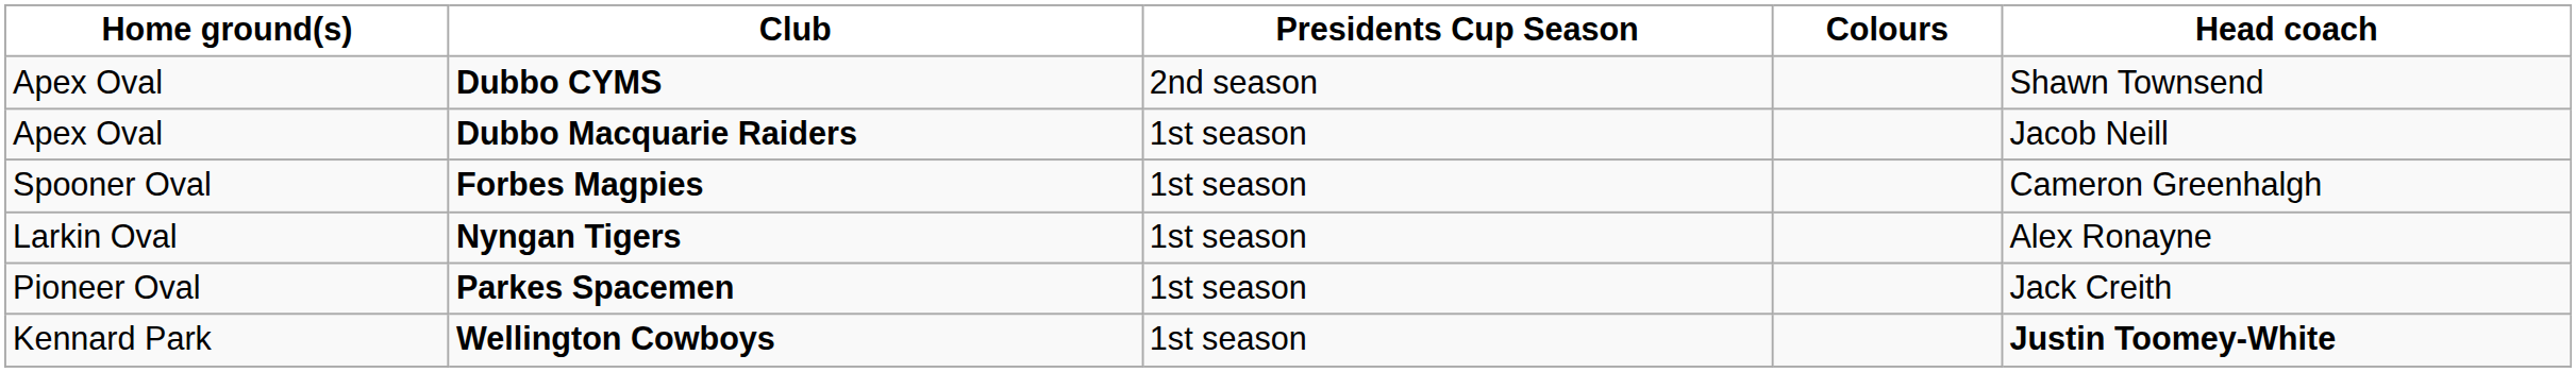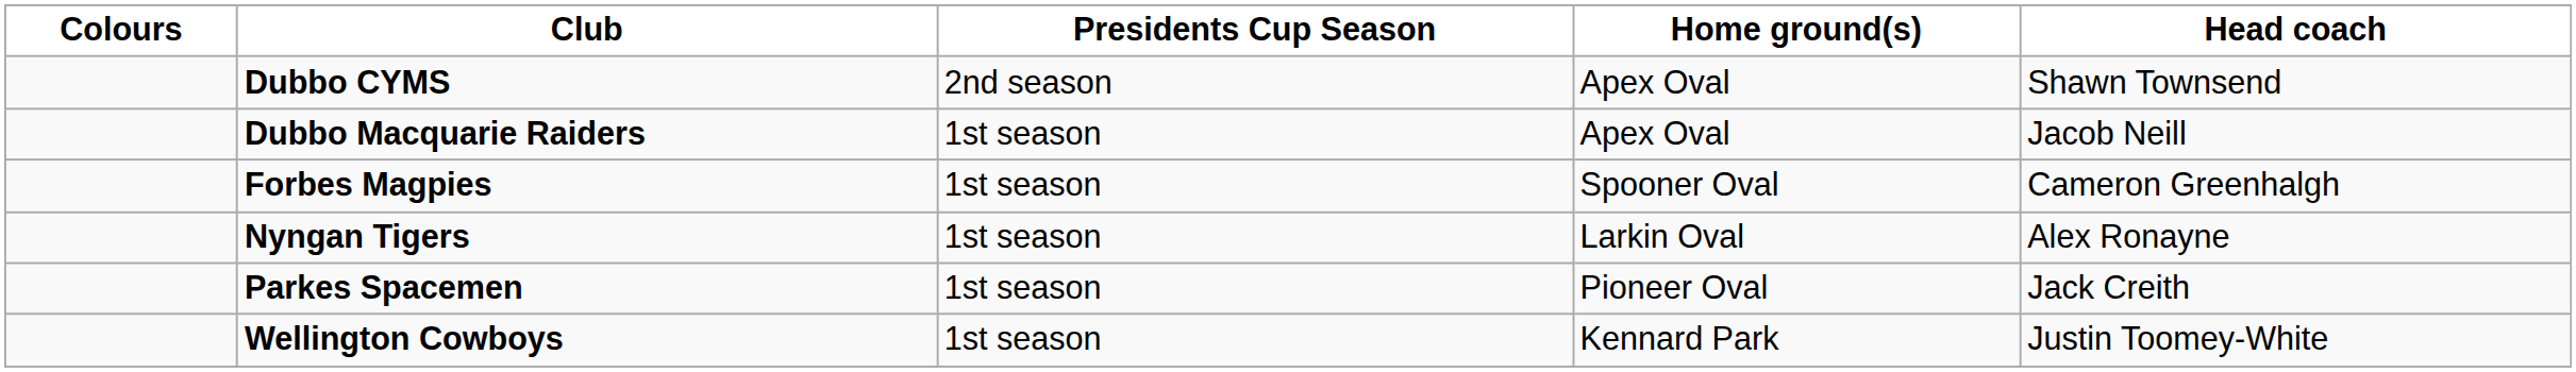columns swapped: Colours <-> Home ground(s)
Wellington Cowboys | Head coach: bold -> normal
